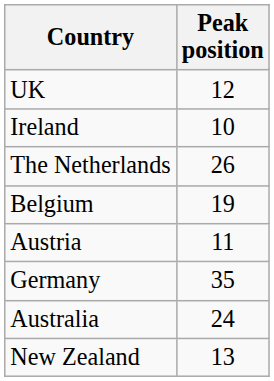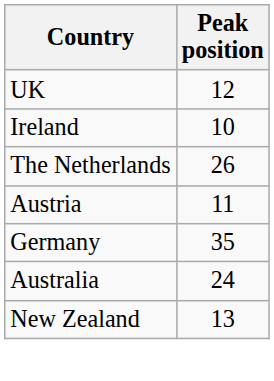- row: Belgium | 19
